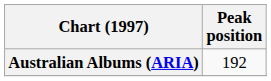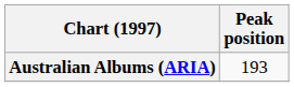Australian Albums (ARIA) | Peak position: 192 -> 193
